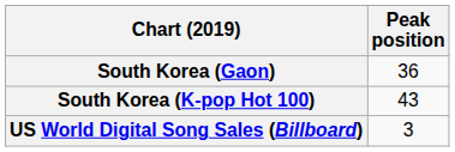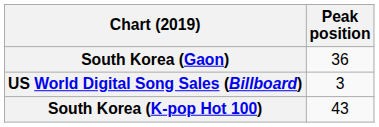rows swapped: South Korea (K-pop Hot 100) <-> US World Digital Song Sales (Billboard)
